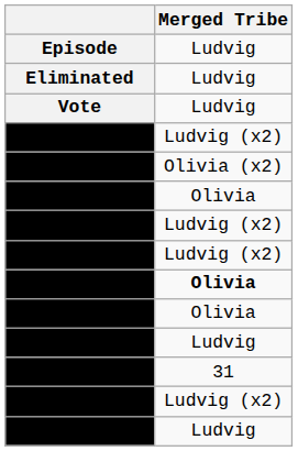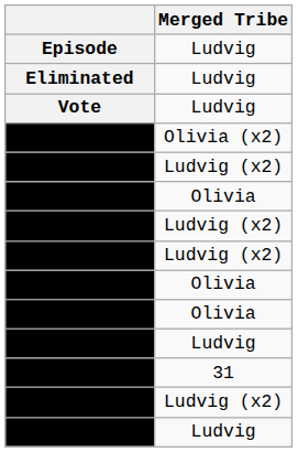rows swapped: Andreas <-> Annica
Johanna | Merged Tribe: bold -> normal
